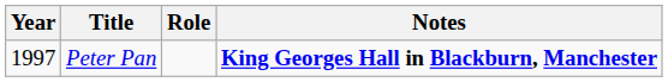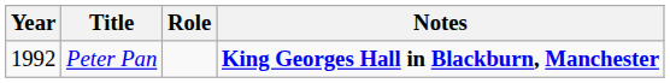Peter Pan | Year: 1997 -> 1992
